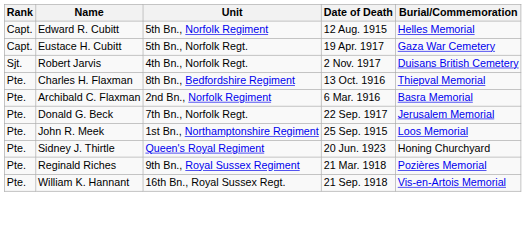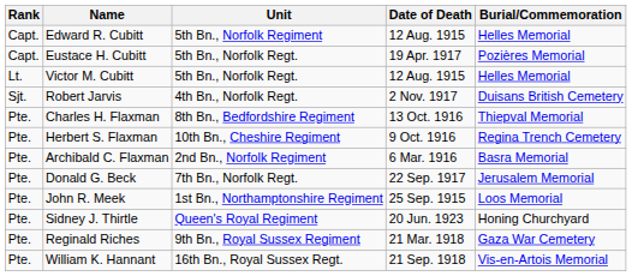Eustace H. Cubitt | Burial/Commemoration: Gaza War Cemetery -> Pozières Memorial
+ row: Lt. | Victor M. Cubitt | 5th Bn., Norfolk Regt. | 12 Aug. 1915 | Helles Memorial
+ row: Pte. | Herbert S. Flaxman | 10th Bn., Cheshire Regiment | 9 Oct. 1916 | Regina Trench Cemetery
Reginald Riches | Burial/Commemoration: Pozières Memorial -> Gaza War Cemetery
